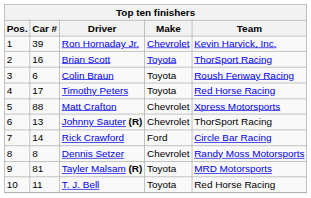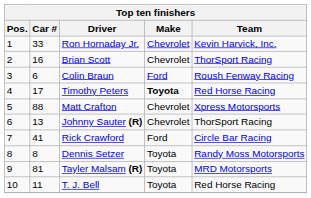Ron Hornaday Jr. | Car #: 39 -> 33
Brian Scott | Make: Toyota -> Chevrolet
Colin Braun | Make: Toyota -> Ford
Timothy Peters | Make: normal -> bold
Rick Crawford | Car #: 14 -> 41
Dennis Setzer | Make: Chevrolet -> Toyota
